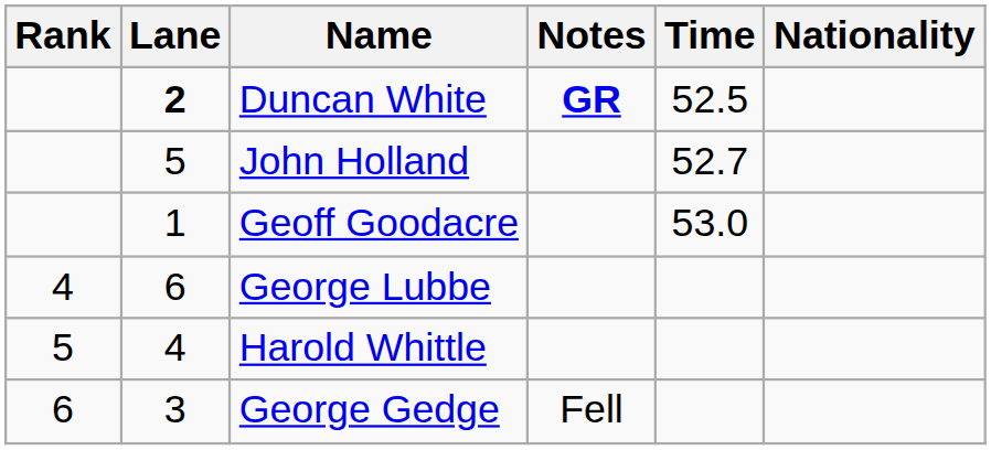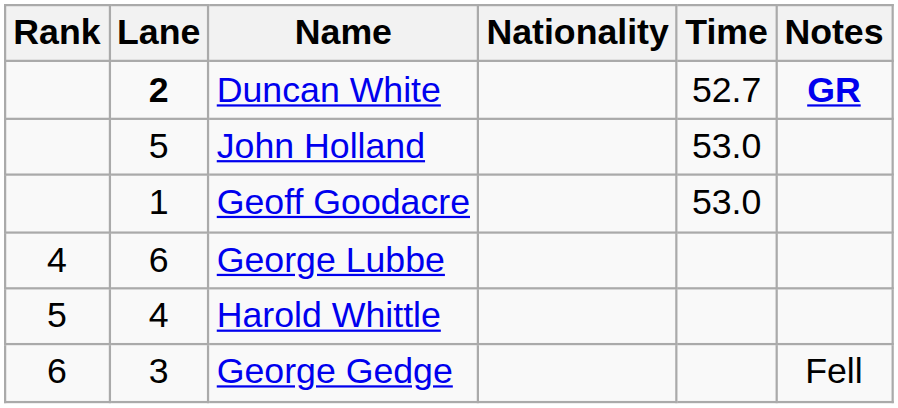columns swapped: Nationality <-> Notes
Duncan White | Time: 52.5 -> 52.7
John Holland | Time: 52.7 -> 53.0
